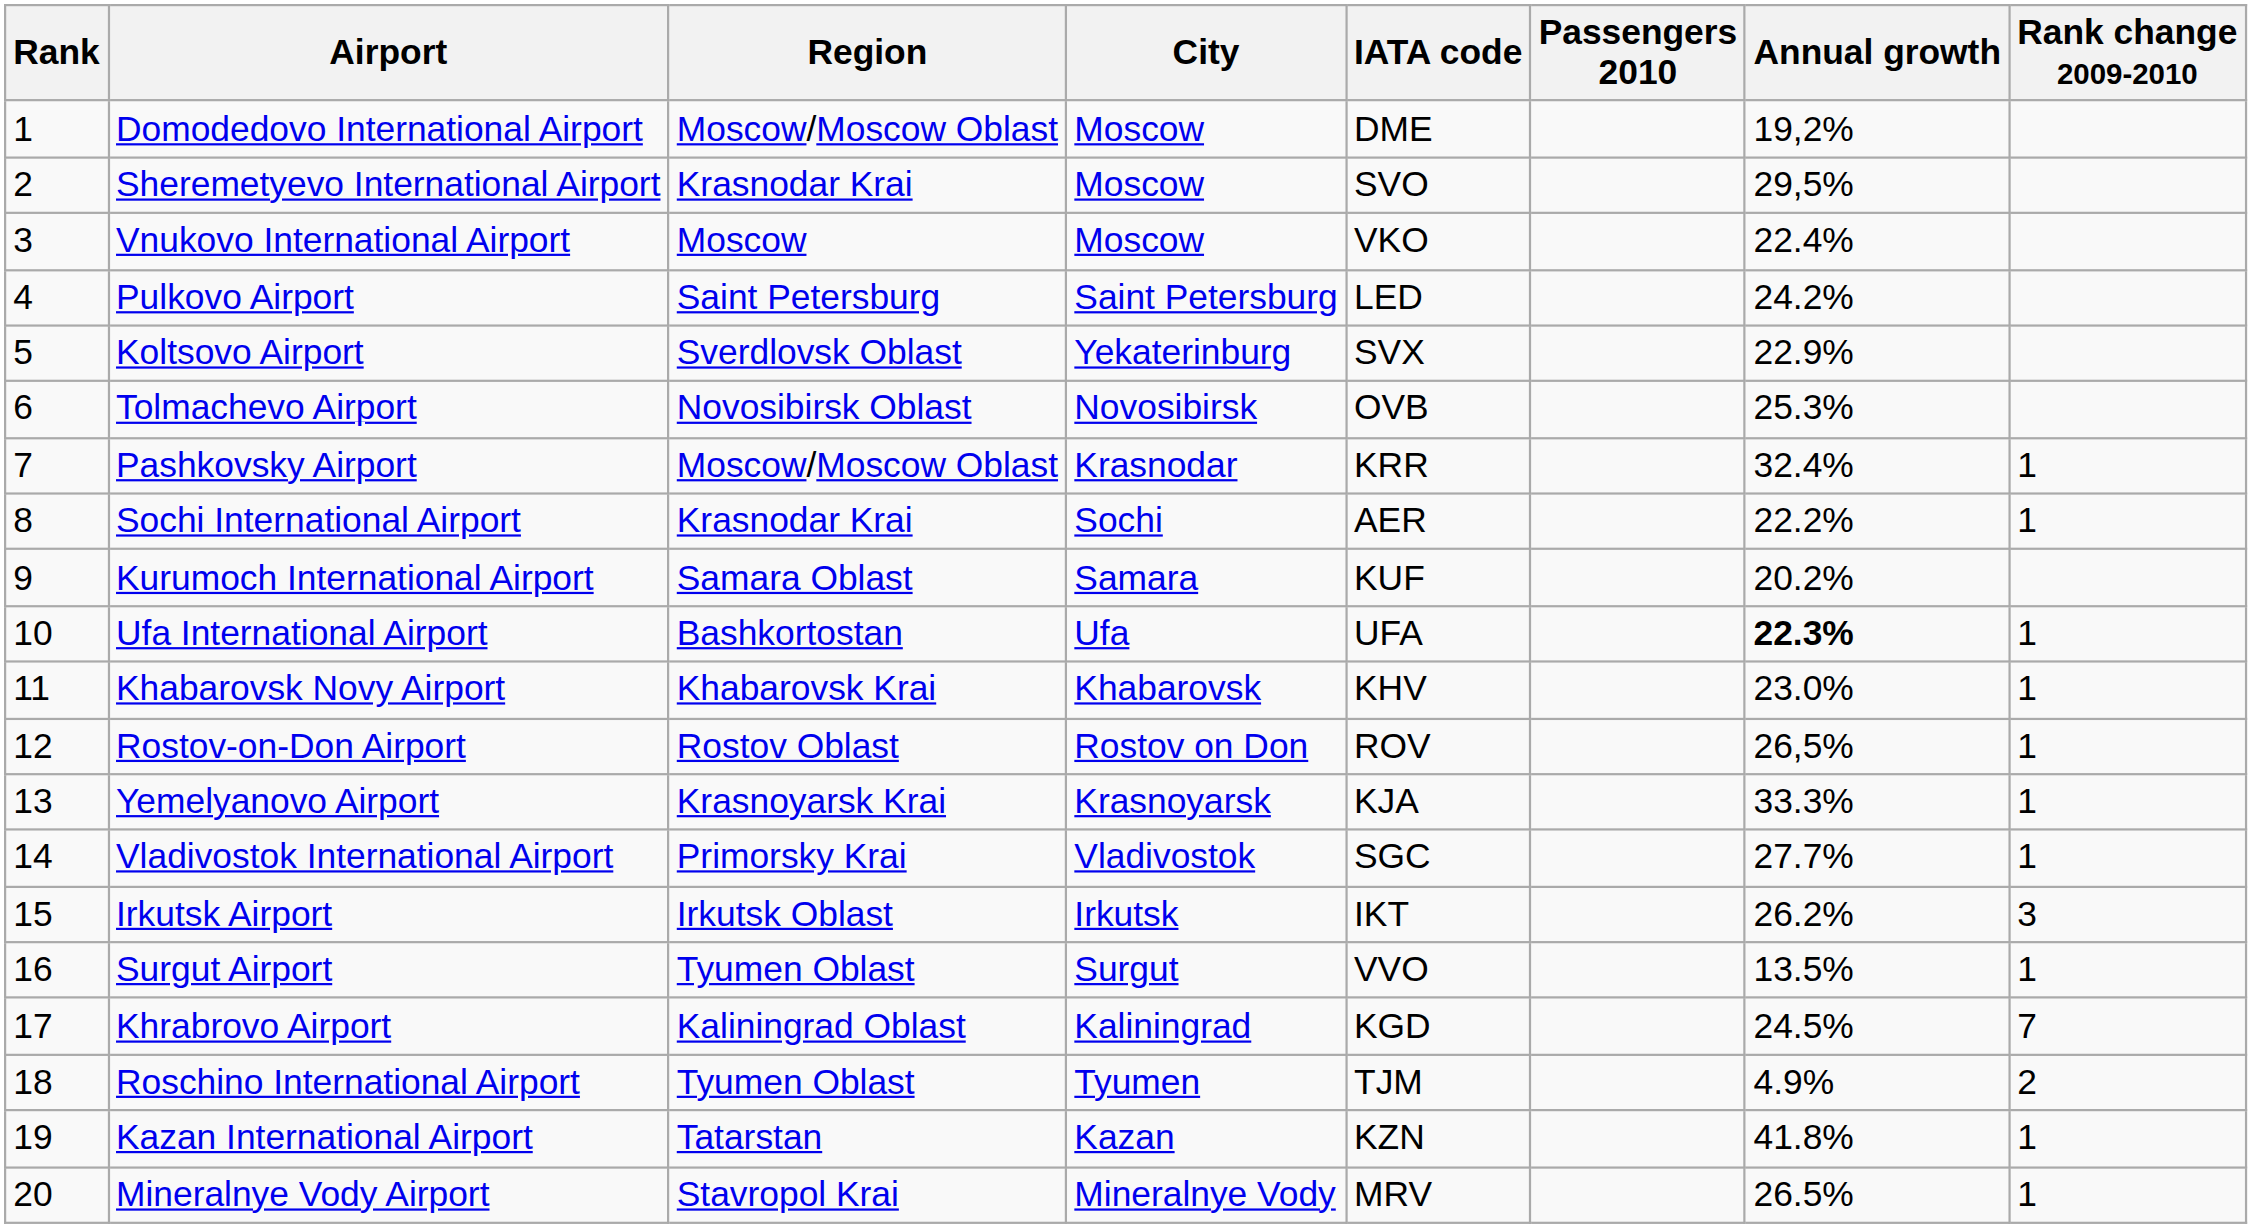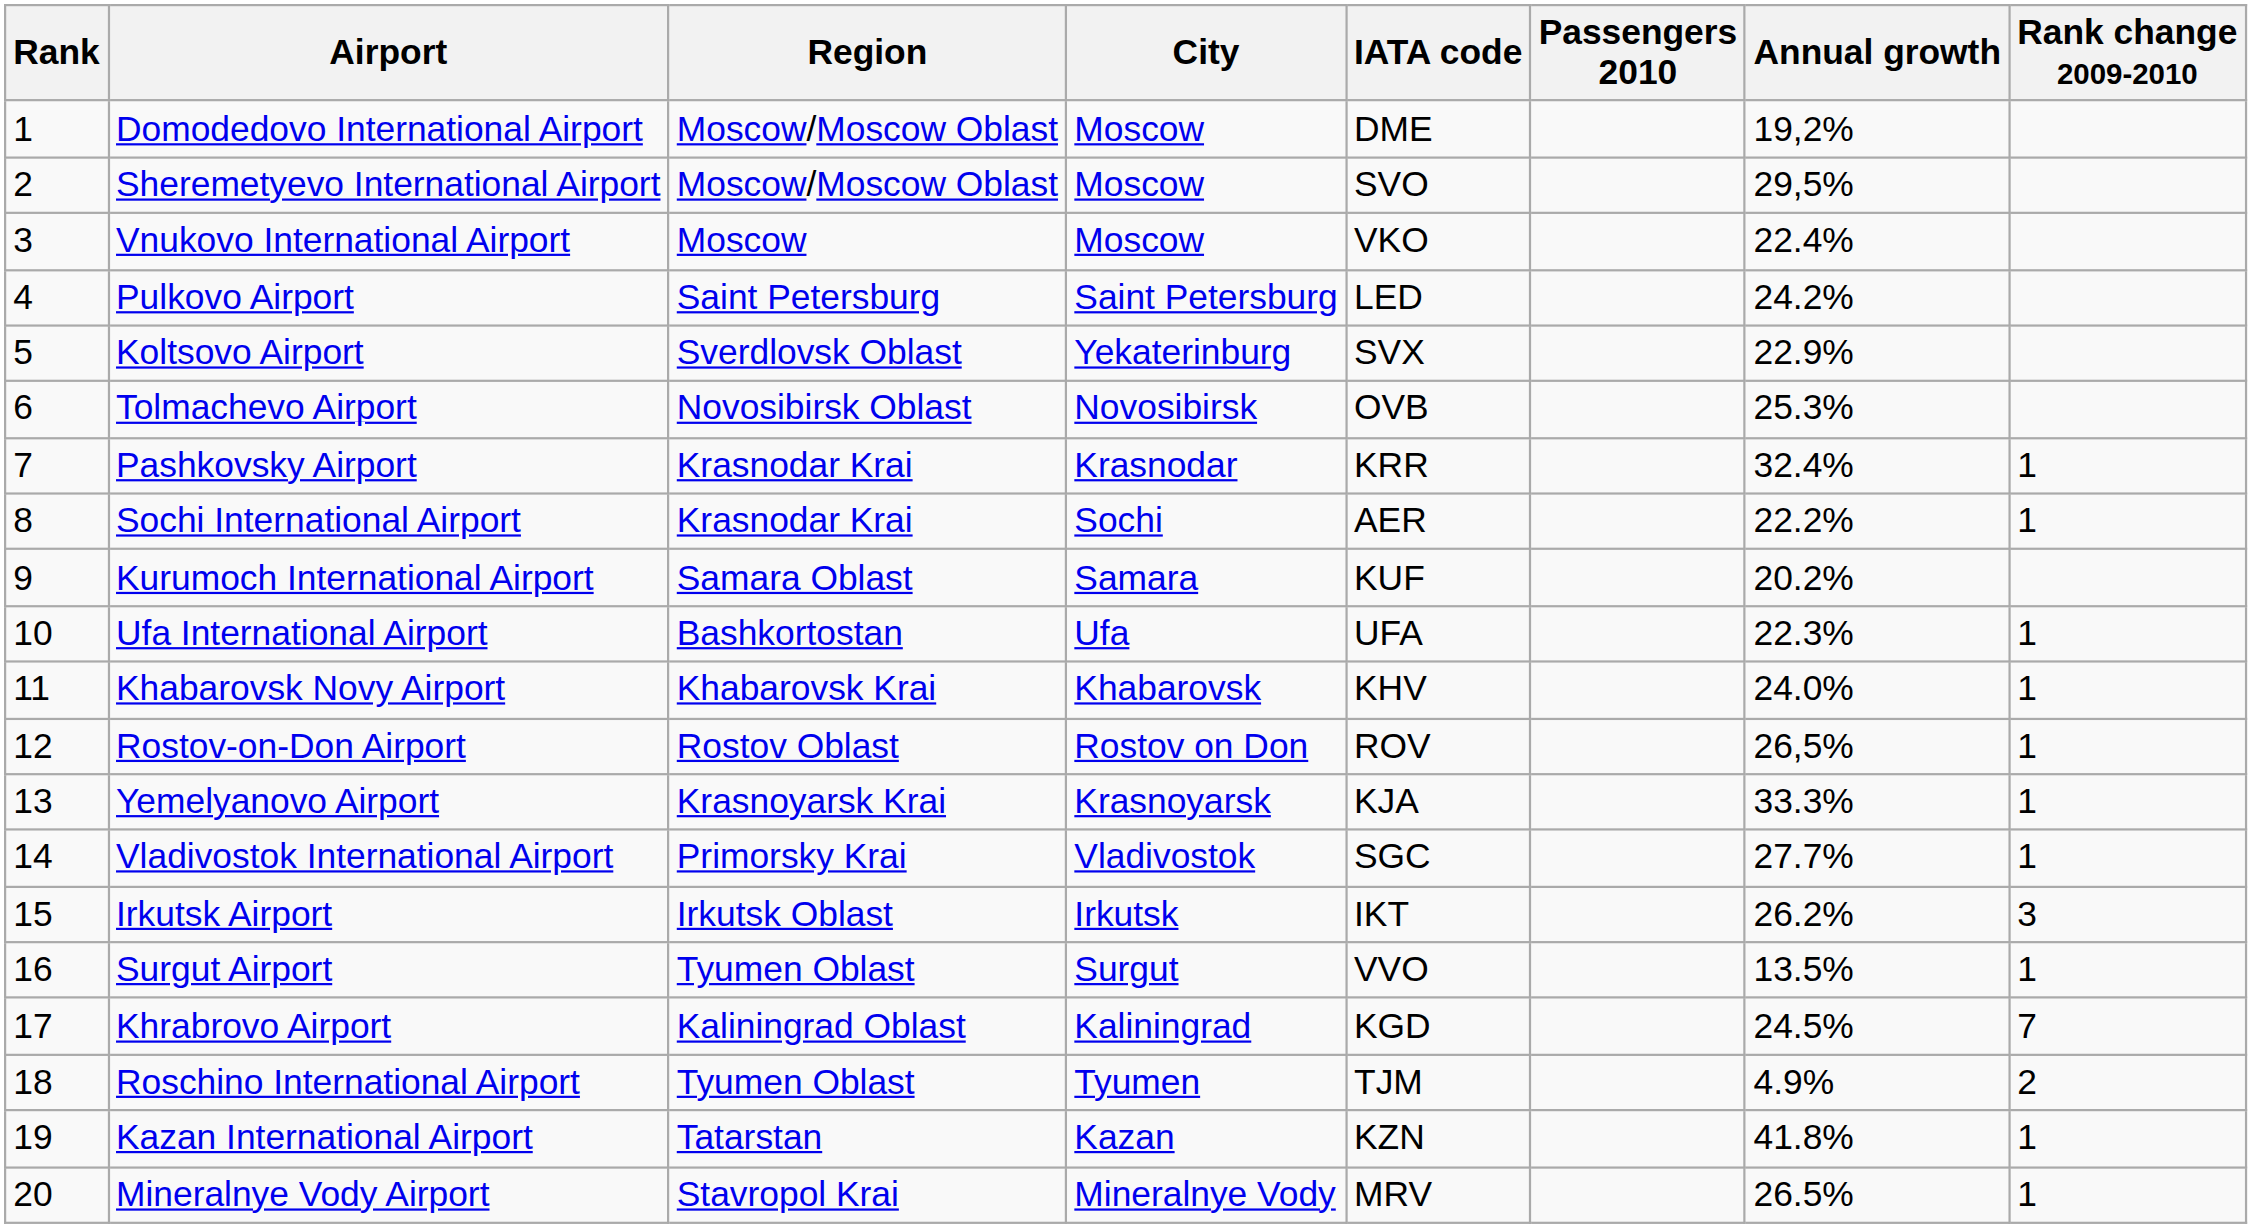Sheremetyevo International Airport | Region: Krasnodar Krai -> Moscow/Moscow Oblast
Pashkovsky Airport | Region: Moscow/Moscow Oblast -> Krasnodar Krai
Ufa International Airport | Annual growth: bold -> normal
Khabarovsk Novy Airport | Annual growth: 23.0% -> 24.0%
